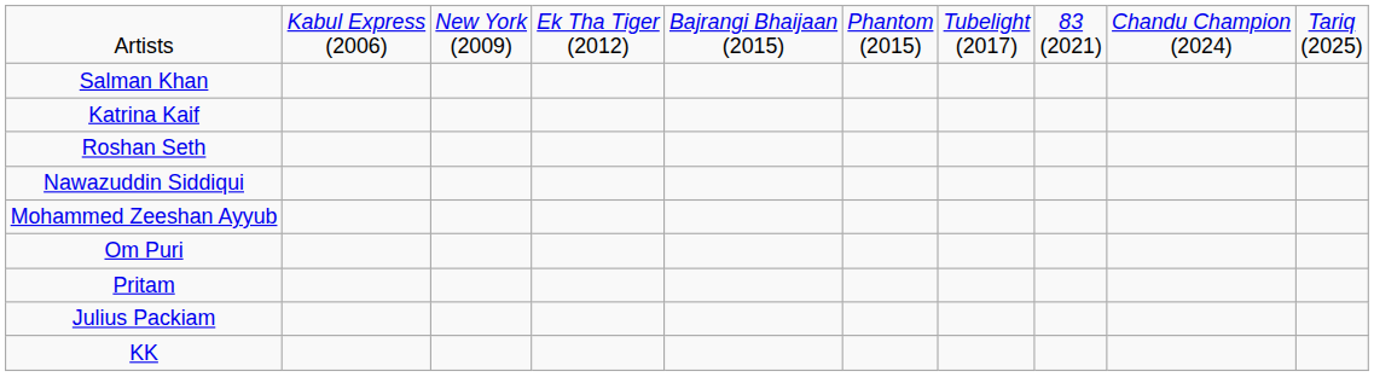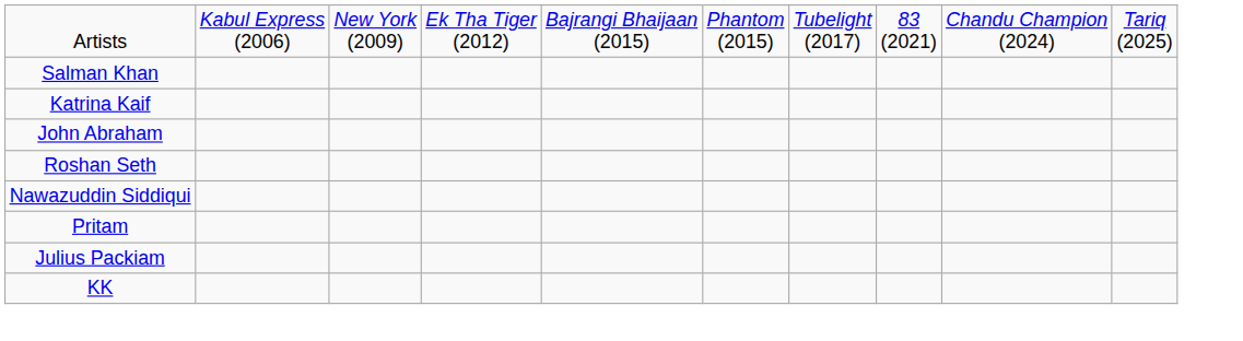+ row: John Abraham
- row: Mohammed Zeeshan Ayyub
- row: Om Puri
